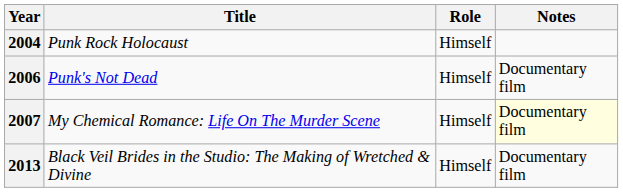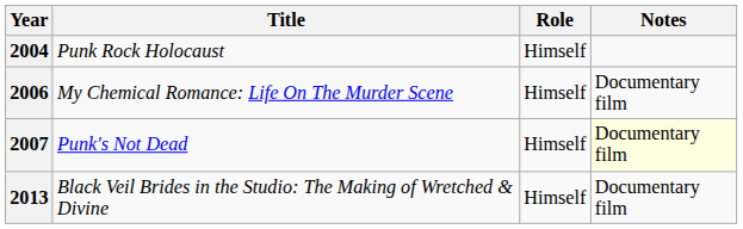2006 | Title: Punk's Not Dead -> My Chemical Romance: Life On The Murder Scene
2007 | Title: My Chemical Romance: Life On The Murder Scene -> Punk's Not Dead
